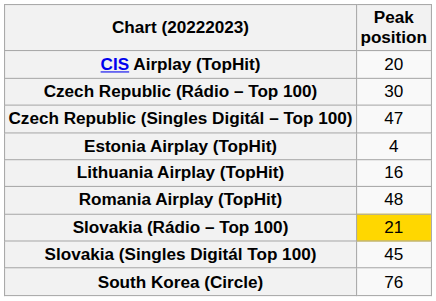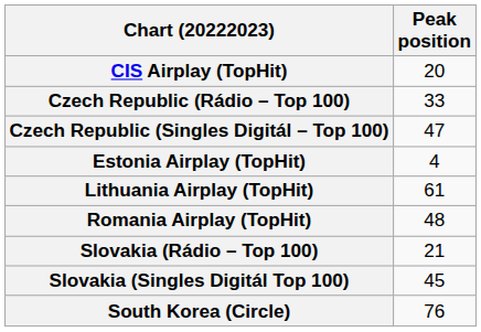Czech Republic (Rádio – Top 100) | Peak position: 30 -> 33
Lithuania Airplay (TopHit) | Peak position: 16 -> 61
Slovakia (Rádio – Top 100) | Peak position: gold background -> no background
